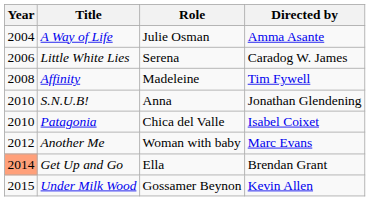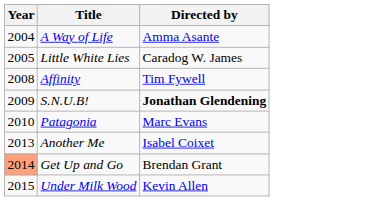- column: Role | Julie Osman | Serena | Madeleine | Anna | Chica del Valle | Woman with baby | Ella | Gossamer Beynon
Little White Lies | Year: 2006 -> 2005
S.N.U.B! | Year: 2010 -> 2009
S.N.U.B! | Directed by: normal -> bold
Patagonia | Directed by: Isabel Coixet -> Marc Evans
Another Me | Year: 2012 -> 2013
Another Me | Directed by: Marc Evans -> Isabel Coixet
